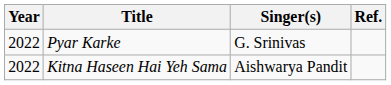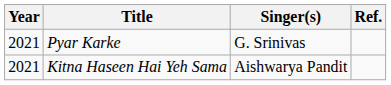Pyar Karke | Year: 2022 -> 2021
Kitna Haseen Hai Yeh Sama | Year: 2022 -> 2021
